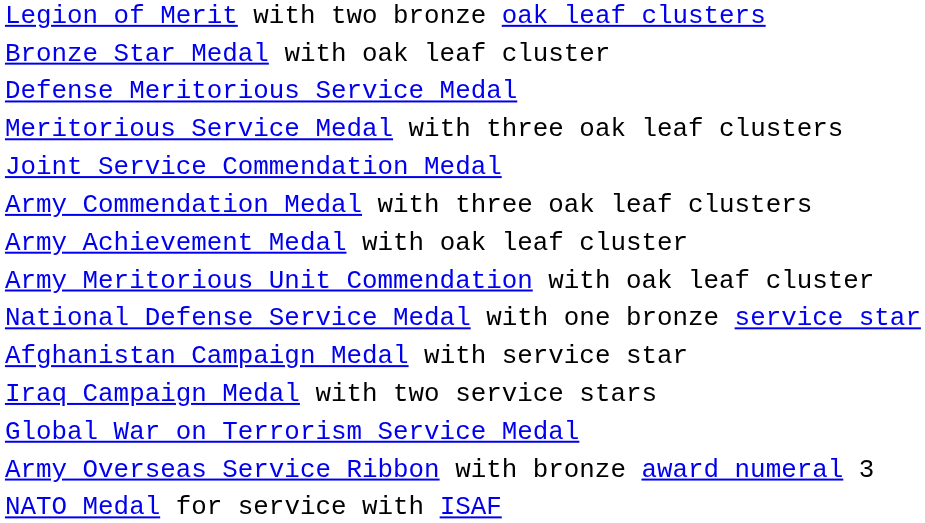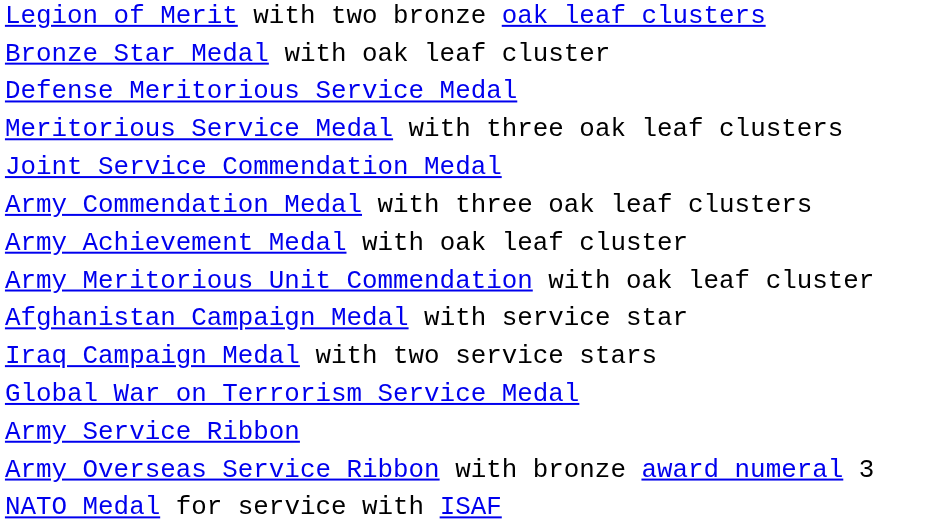- row: National Defense Service Medal with one bronze service star
+ row: Army Service Ribbon
